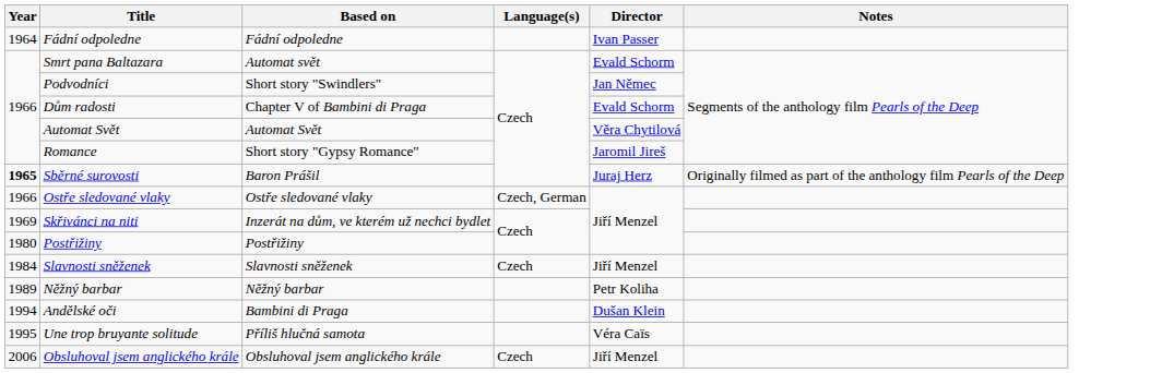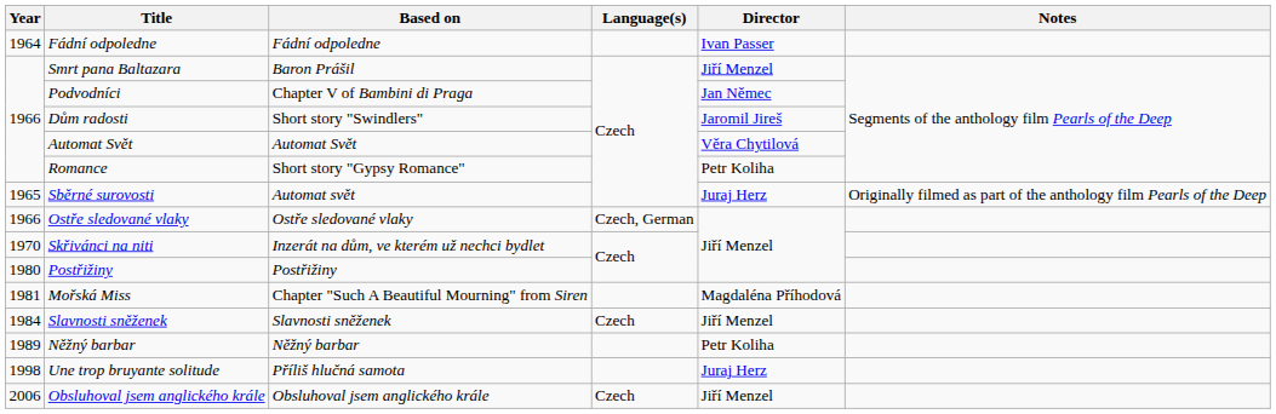Smrt pana Baltazara | Based on: Automat svět -> Baron Prášil
Smrt pana Baltazara | Director: Evald Schorm -> Jiří Menzel
Podvodníci | Based on: Short story "Swindlers" -> Chapter V of Bambini di Praga
Dům radosti | Based on: Chapter V of Bambini di Praga -> Short story "Swindlers"
Dům radosti | Director: Evald Schorm -> Jaromil Jireš
Romance | Director: Jaromil Jireš -> Petr Koliha
Sběrné surovosti | Year: bold -> normal
Sběrné surovosti | Based on: Baron Prášil -> Automat svět
Skřivánci na niti | Year: 1969 -> 1970
+ row: 1981 | Mořská Miss | Chapter "Such A Beautiful Mourning" from Siren | Magdaléna Příhodová
- row: 1994 | Andělské oči | Bambini di Praga | Dušan Klein
Une trop bruyante solitude | Year: 1995 -> 1998
Une trop bruyante solitude | Director: Véra Caïs -> Juraj Herz
